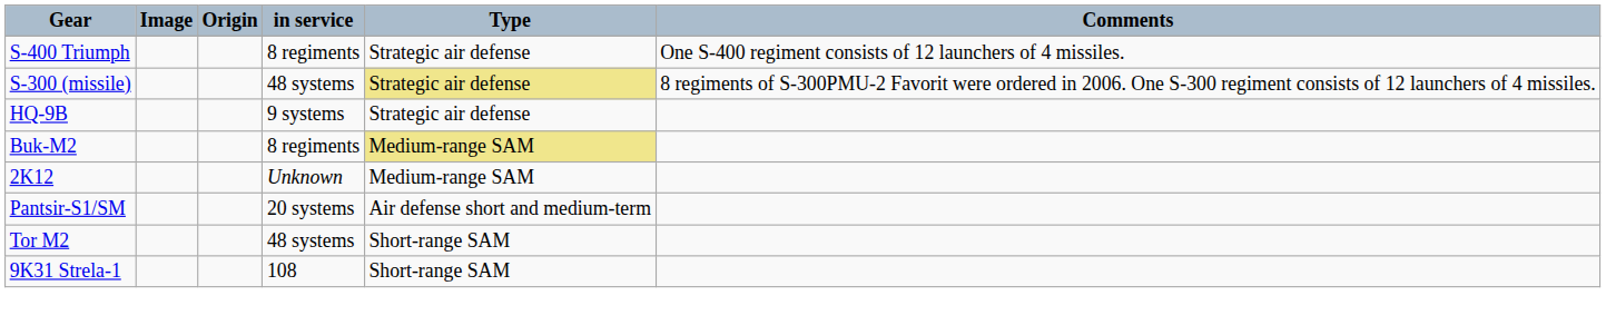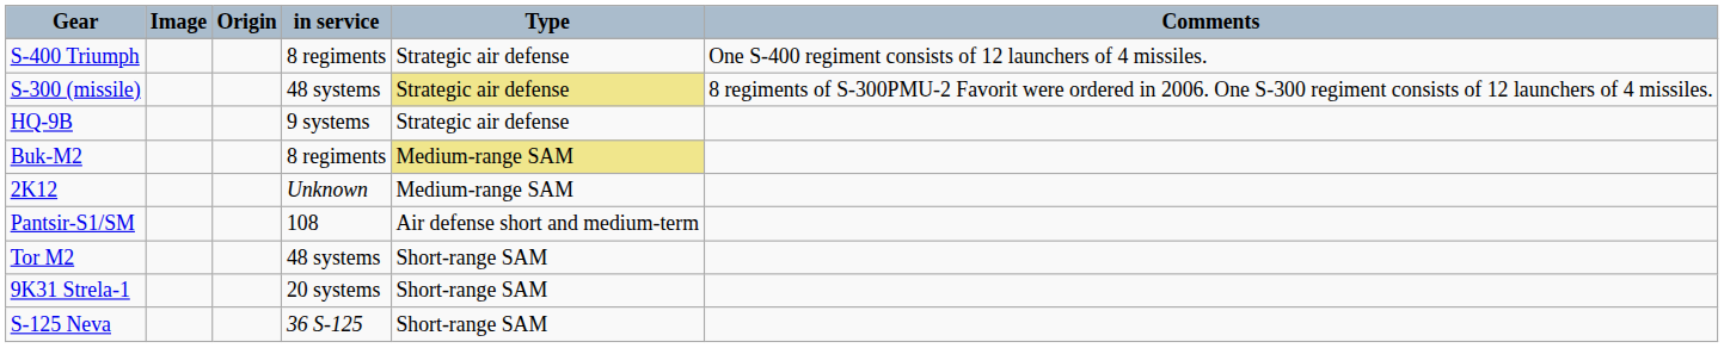Pantsir-S1/SM | in service: 20 systems -> 108
9K31 Strela-1 | in service: 108 -> 20 systems
+ row: S-125 Neva | 36 S-125 | Short-range SAM
